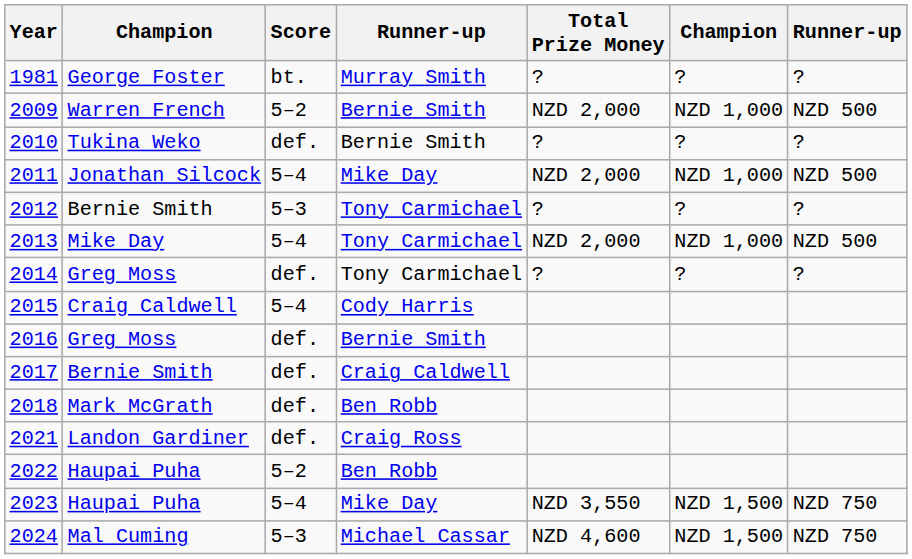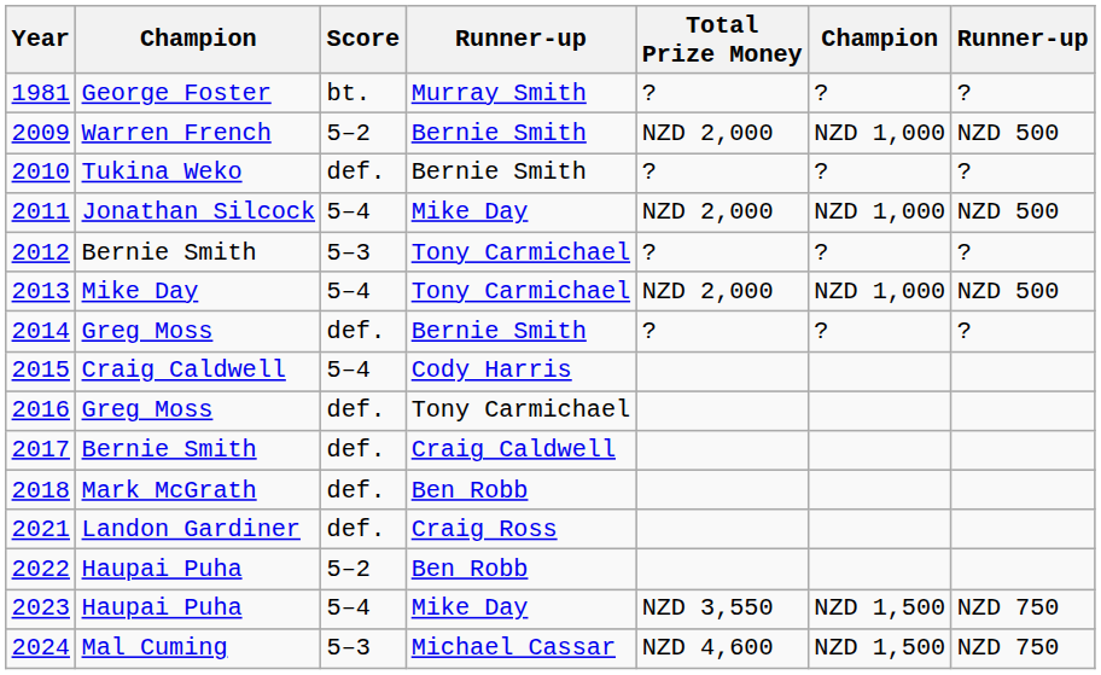2014 | column 4: Tony Carmichael -> Bernie Smith
2016 | column 4: Bernie Smith -> Tony Carmichael
